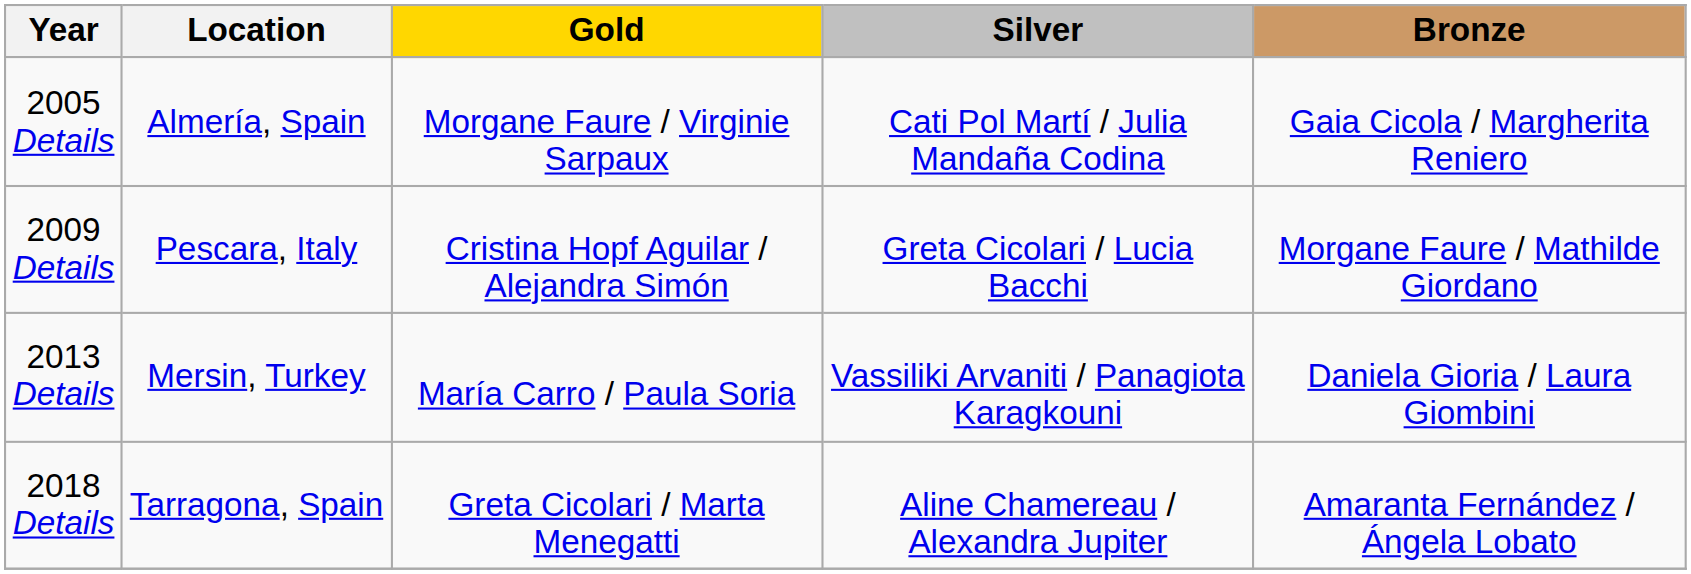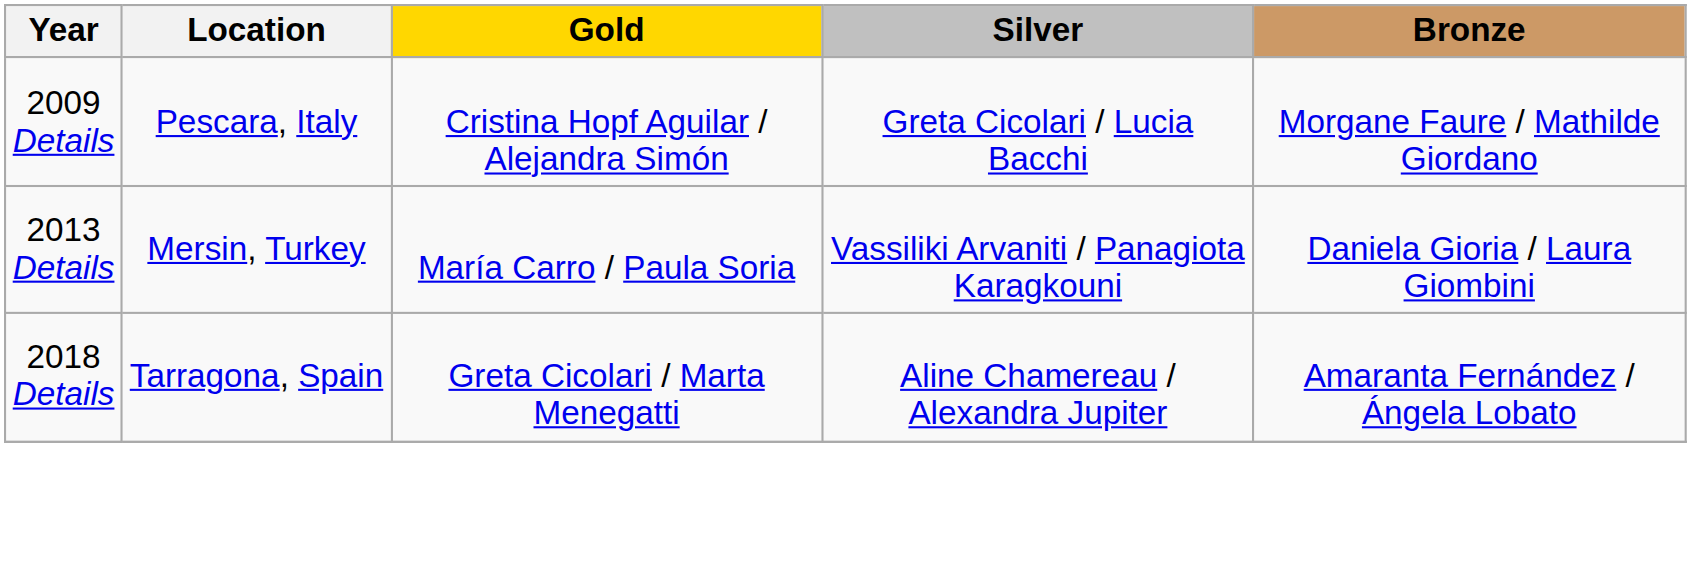- row: 2005 Details | Almería, Spain | Morgane Faure / Virginie Sarpaux | Cati Pol Martí / Julia Mandaña Codina | Gaia Cicola / Margherita Reniero
